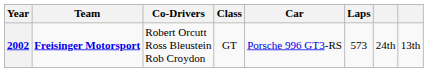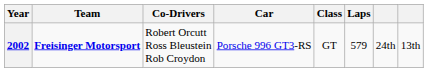columns swapped: Car <-> Class
2002 | Laps: 573 -> 579
